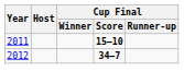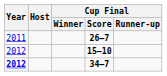+ row: 2011 | 26–7
15–10 | Year: 2011 -> 2012
34–7 | Year: normal -> bold
